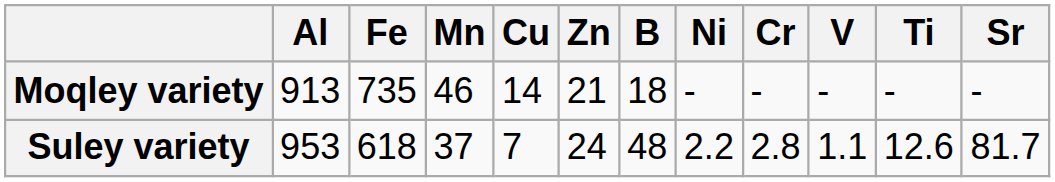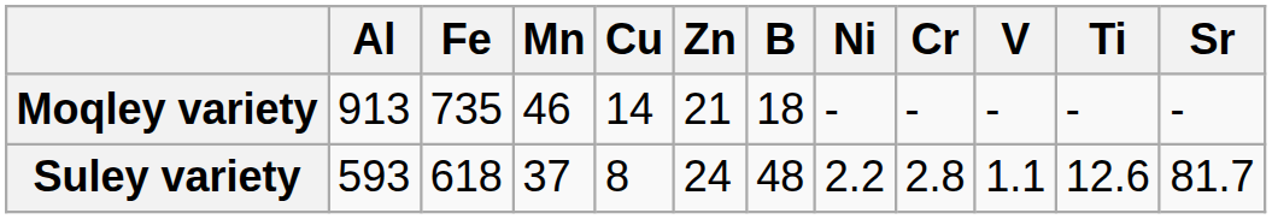Suley variety | Al: 953 -> 593
Suley variety | Cu: 7 -> 8
